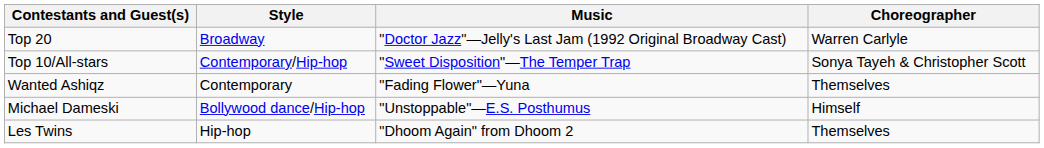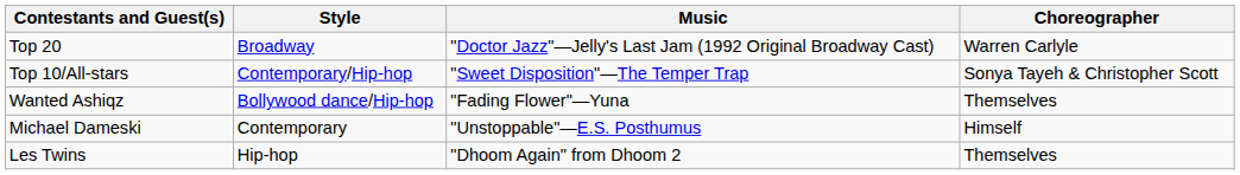Wanted Ashiqz | Style: Contemporary -> Bollywood dance/Hip-hop
Michael Dameski | Style: Bollywood dance/Hip-hop -> Contemporary
